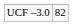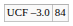UCF –3.0 | column 2: 82 -> 84
